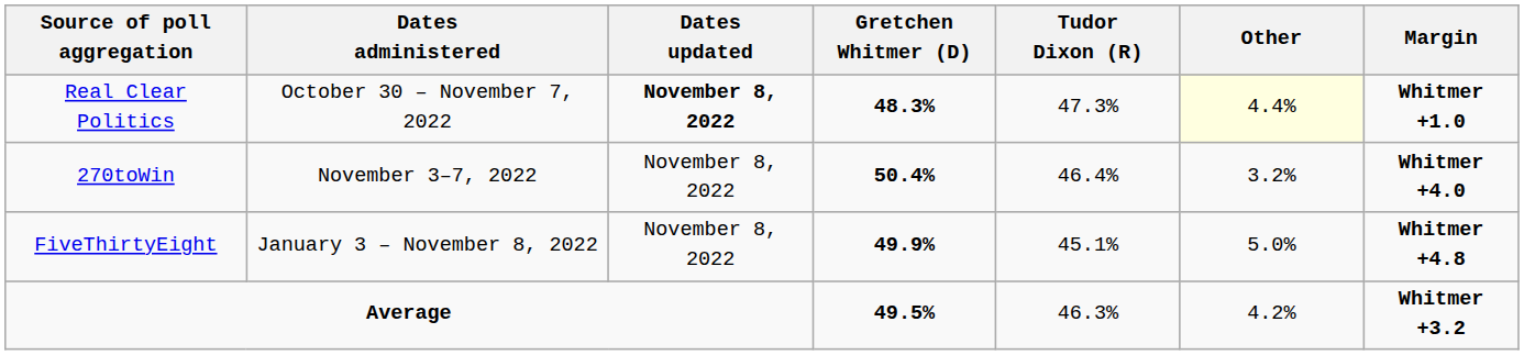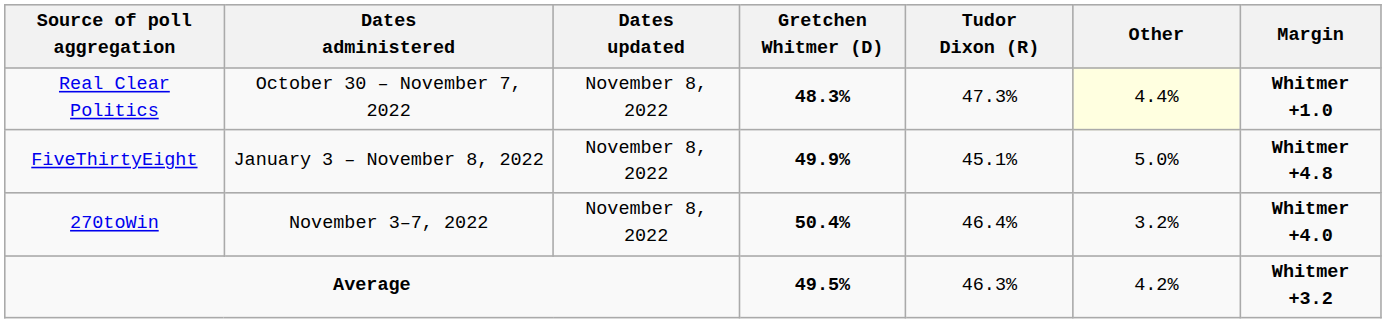Real Clear Politics | Dates updated: bold -> normal
rows swapped: FiveThirtyEight <-> 270toWin
